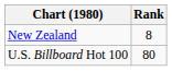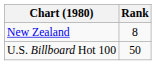U.S. Billboard Hot 100 | Rank: 80 -> 50
